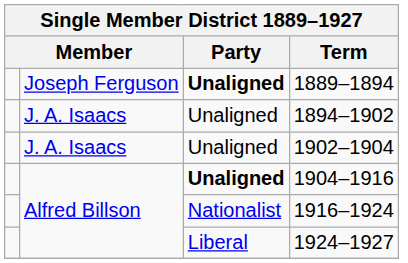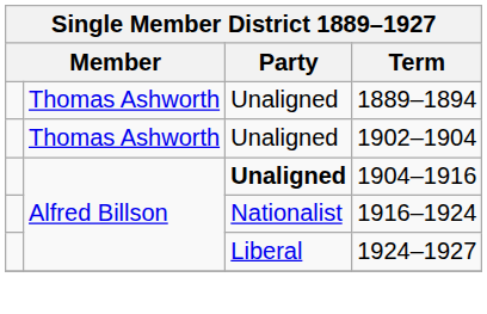1889–1894 | column 2: Joseph Ferguson -> Thomas Ashworth
1889–1894 | Party: bold -> normal
- row: J. A. Isaacs | Unaligned | 1894–1902
1902–1904 | column 2: J. A. Isaacs -> Thomas Ashworth
